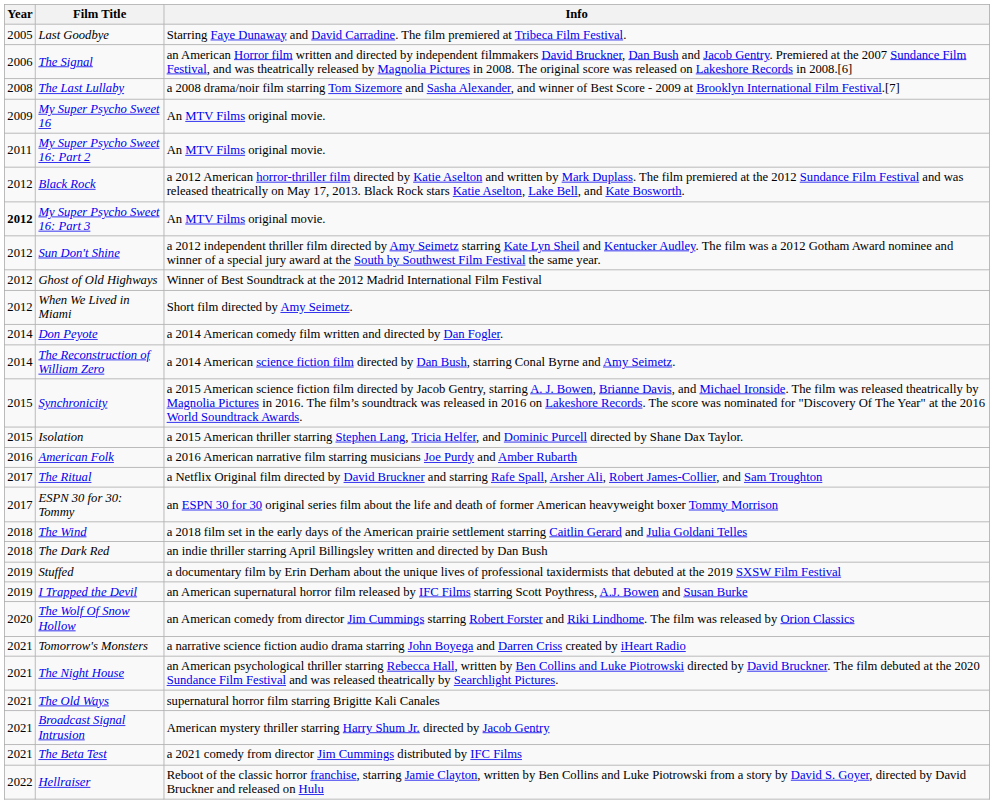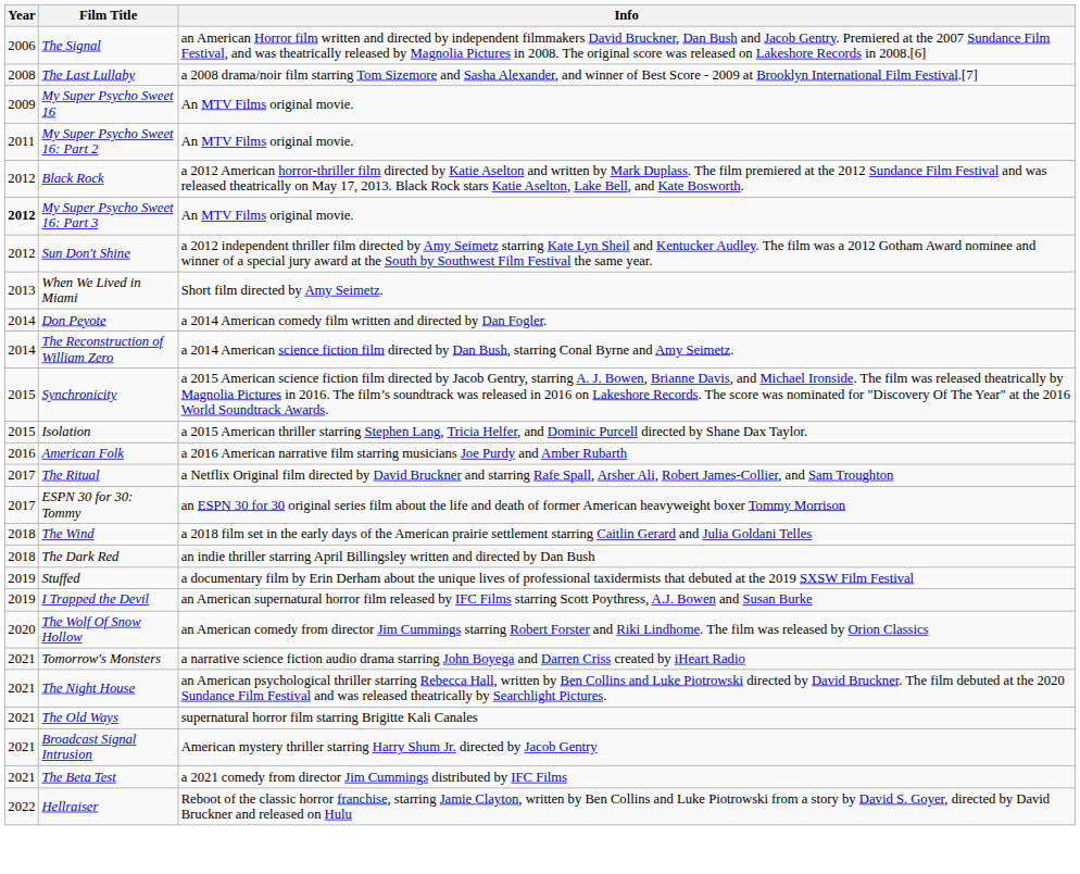- row: 2005 | Last Goodbye | Starring Faye Dunaway and David Carradine. The film premiered at Tribeca Film Festival.
- row: 2012 | Ghost of Old Highways | Winner of Best Soundtrack at the 2012 Madrid International Film Festival
When We Lived in Miami | Year: 2012 -> 2013
